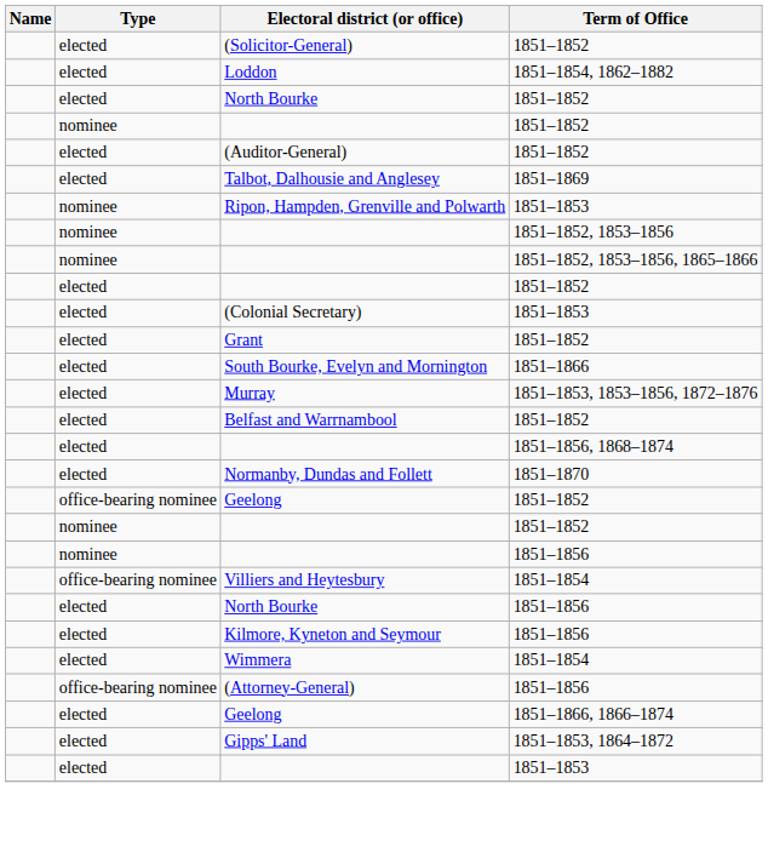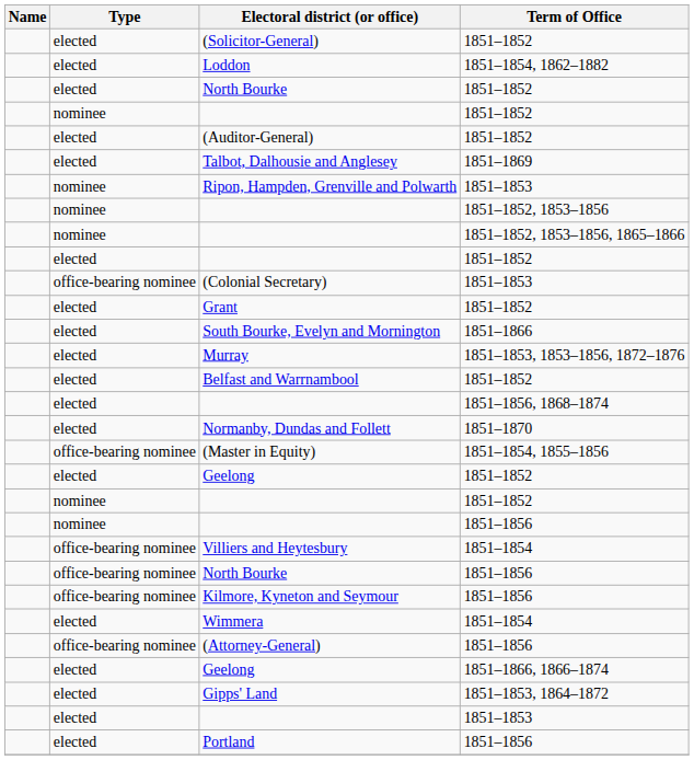(Colonial Secretary) | Type: elected -> office-bearing nominee
+ row: office-bearing nominee | (Master in Equity) | 1851–1854, 1855–1856
Geelong / 1851–1852 | Type: office-bearing nominee -> elected
North Bourke / 1851–1856 | Type: elected -> office-bearing nominee
Kilmore, Kyneton and Seymour | Type: elected -> office-bearing nominee
+ row: elected | Portland | 1851–1856
